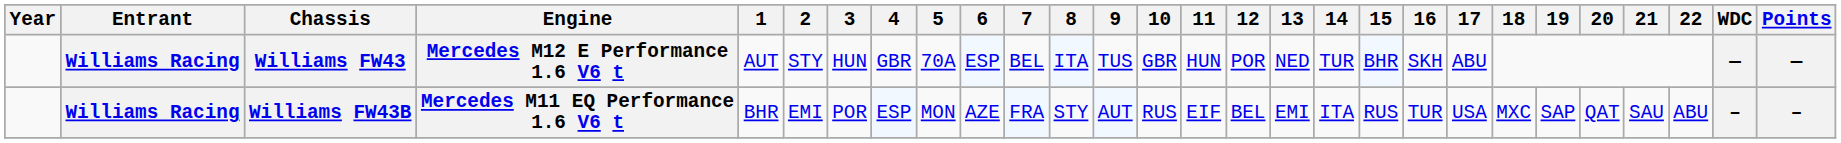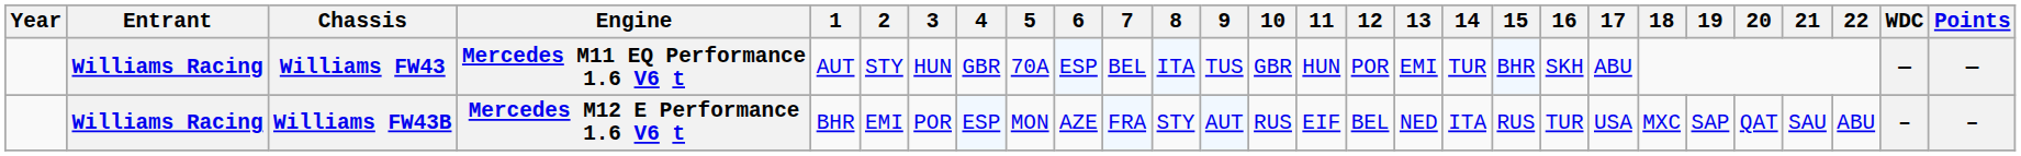Williams FW43 | Engine: Mercedes M12 E Performance 1.6 V6 t -> Mercedes M11 EQ Performance 1.6 V6 t
Williams FW43 | 13: NED -> EMI
Williams FW43B | Engine: Mercedes M11 EQ Performance 1.6 V6 t -> Mercedes M12 E Performance 1.6 V6 t
Williams FW43B | 13: EMI -> NED
